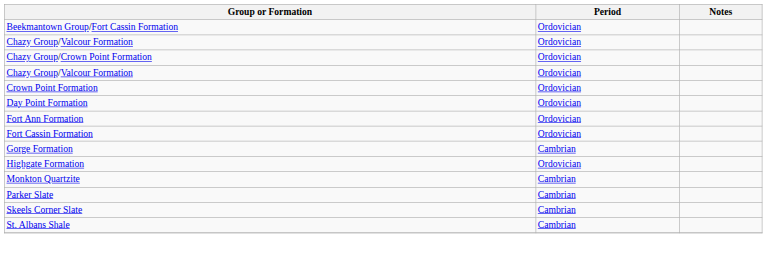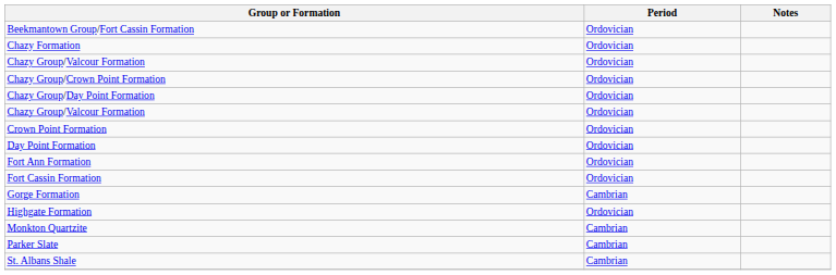+ row: Chazy Formation | Ordovician
+ row: Chazy Group/Day Point Formation | Ordovician
- row: Skeels Corner Slate | Cambrian
